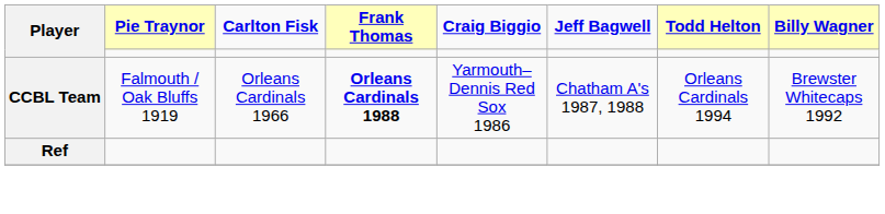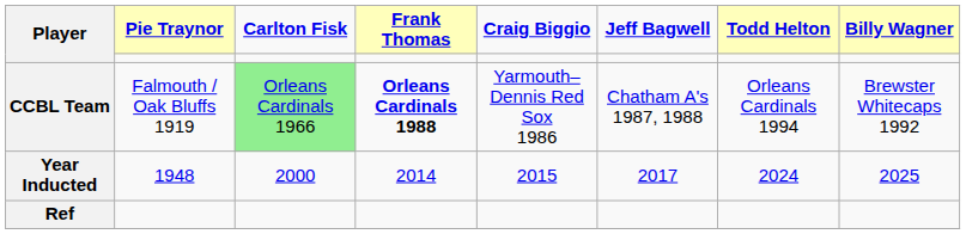CCBL Team | Carlton Fisk: no background -> lightgreen background
+ row: Year Inducted | 1948 | 2000 | 2014 | 2015 | 2017 | 2024 | 2025
